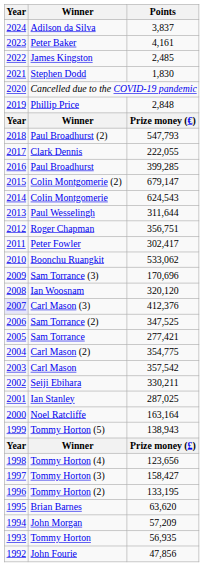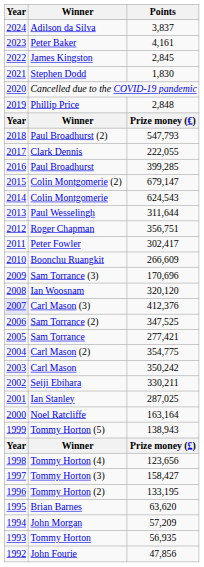James Kingston | Points: 2,485 -> 2,845
Boonchu Ruangkit | Points: 533,062 -> 266,609
Carl Mason | Points: 357,542 -> 350,242
